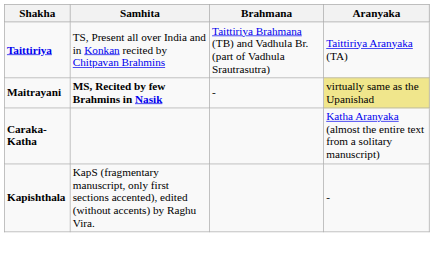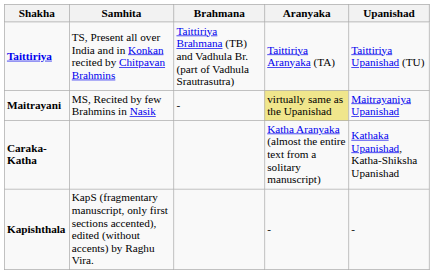+ column: Upanishad | Taittiriya Upanishad (TU) | Maitrayaniya Upanishad | Kathaka Upanishad, Katha-Shiksha Upanishad | -
Maitrayani | Samhita: bold -> normal
